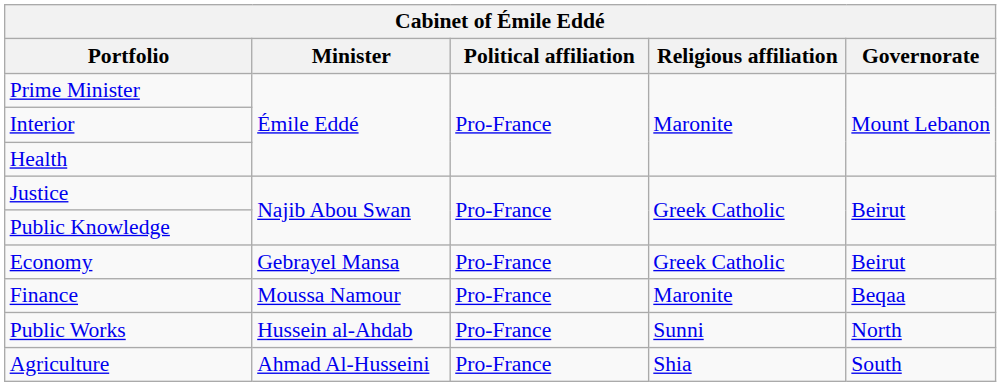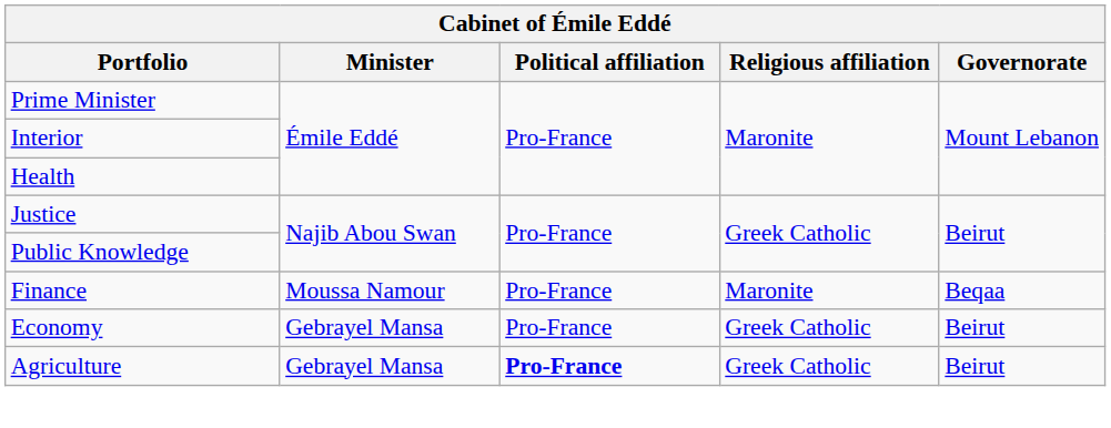rows swapped: Finance <-> Economy
- row: Public Works | Hussein al-Ahdab | Pro-France | Sunni | North
Agriculture | Minister: Ahmad Al-Husseini -> Gebrayel Mansa
Agriculture | Political affiliation: normal -> bold
Agriculture | Religious affiliation: Shia -> Greek Catholic
Agriculture | Governorate: South -> Beirut
